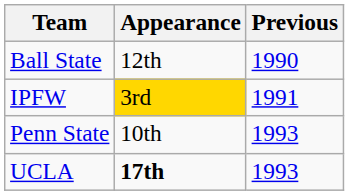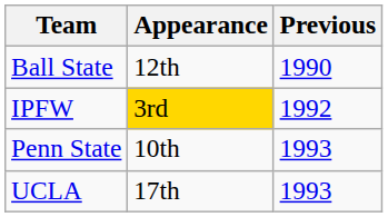IPFW | Previous: 1991 -> 1992
UCLA | Appearance: bold -> normal
